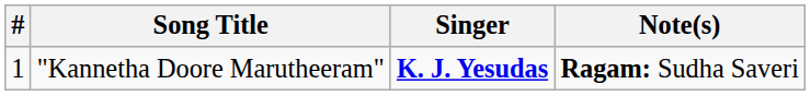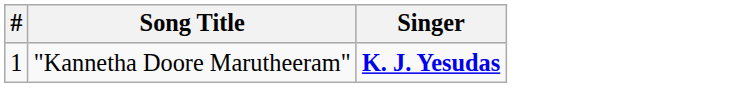- column: Note(s) | Ragam: Sudha Saveri
